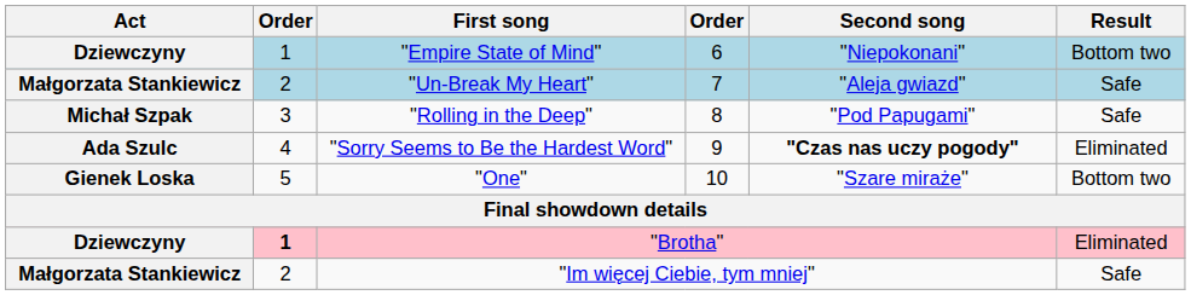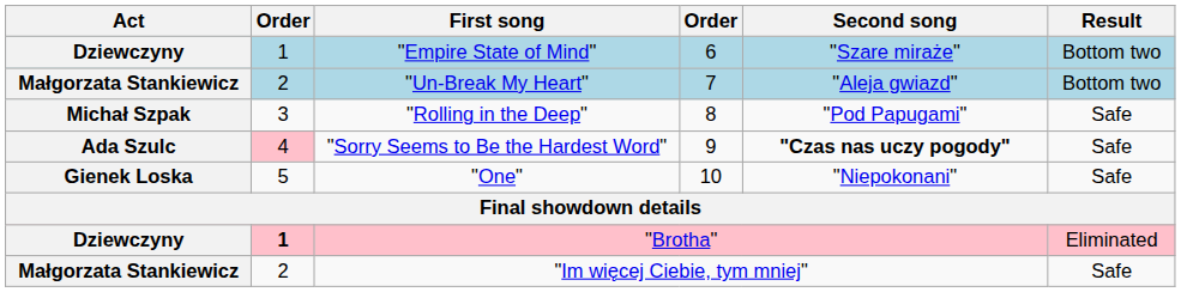"Empire State of Mind" | Second song: "Niepokonani" -> "Szare miraże"
"Un-Break My Heart" | Result: Safe -> Bottom two
"Sorry Seems to Be the Hardest Word" | column 2: no background -> pink background
"Sorry Seems to Be the Hardest Word" | Result: Eliminated -> Safe
"One" | Second song: "Szare miraże" -> "Niepokonani"
"One" | Result: Bottom two -> Safe
